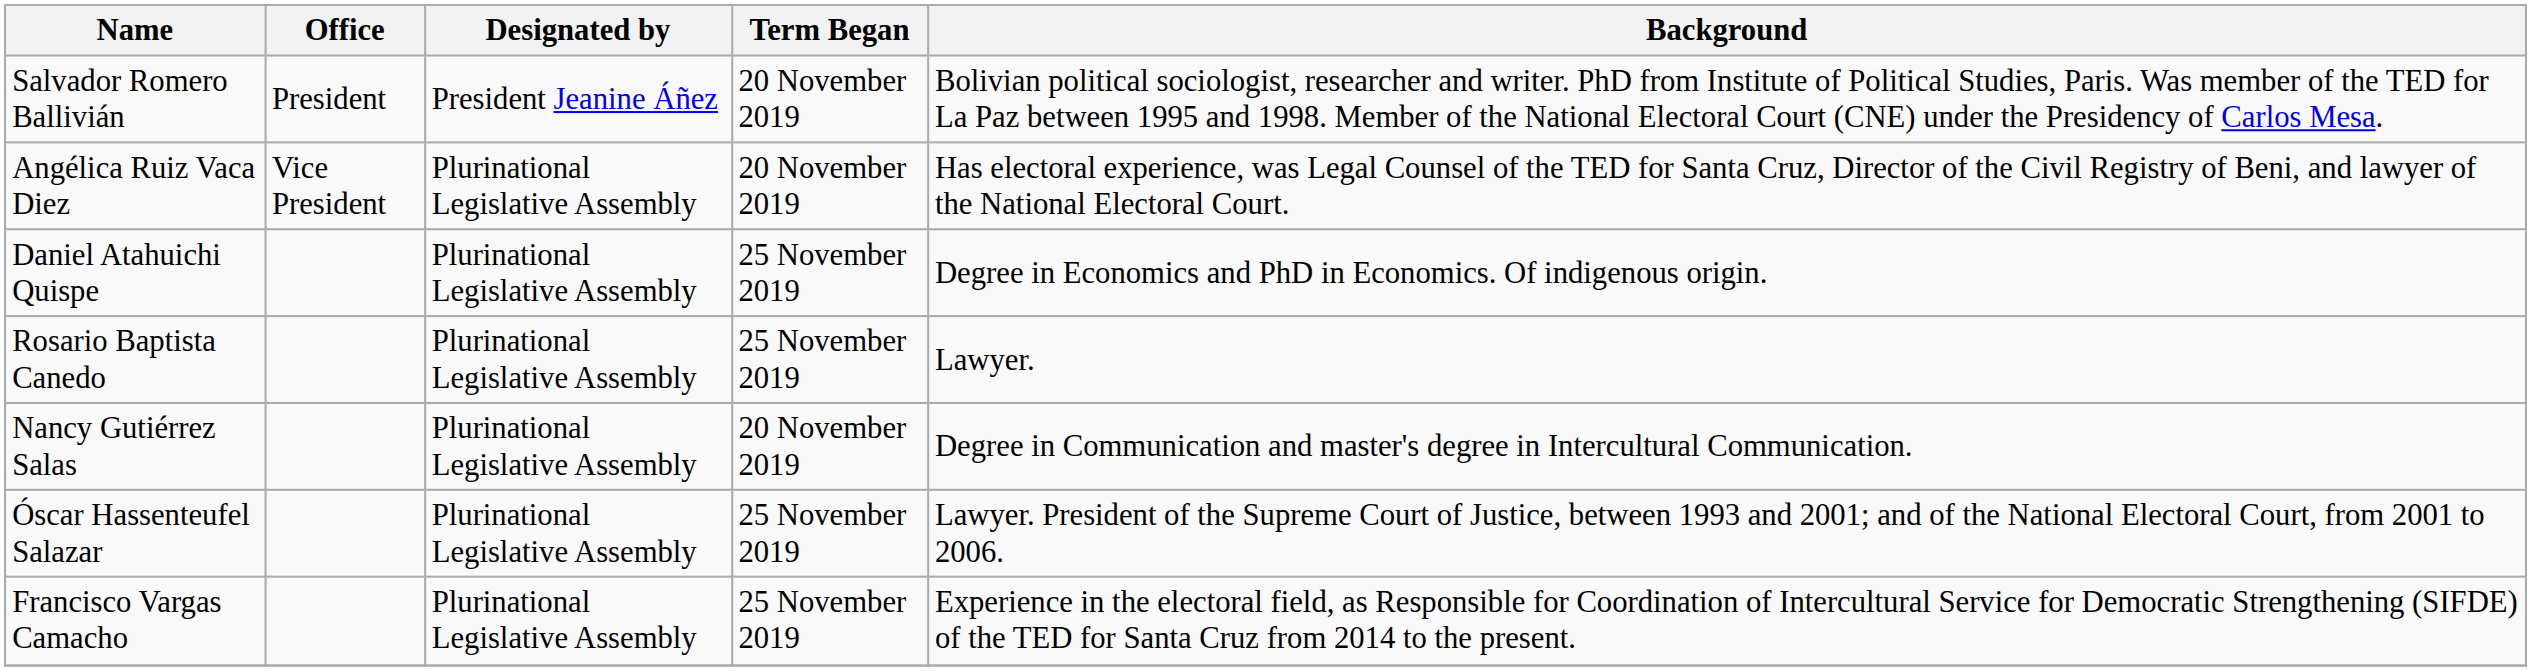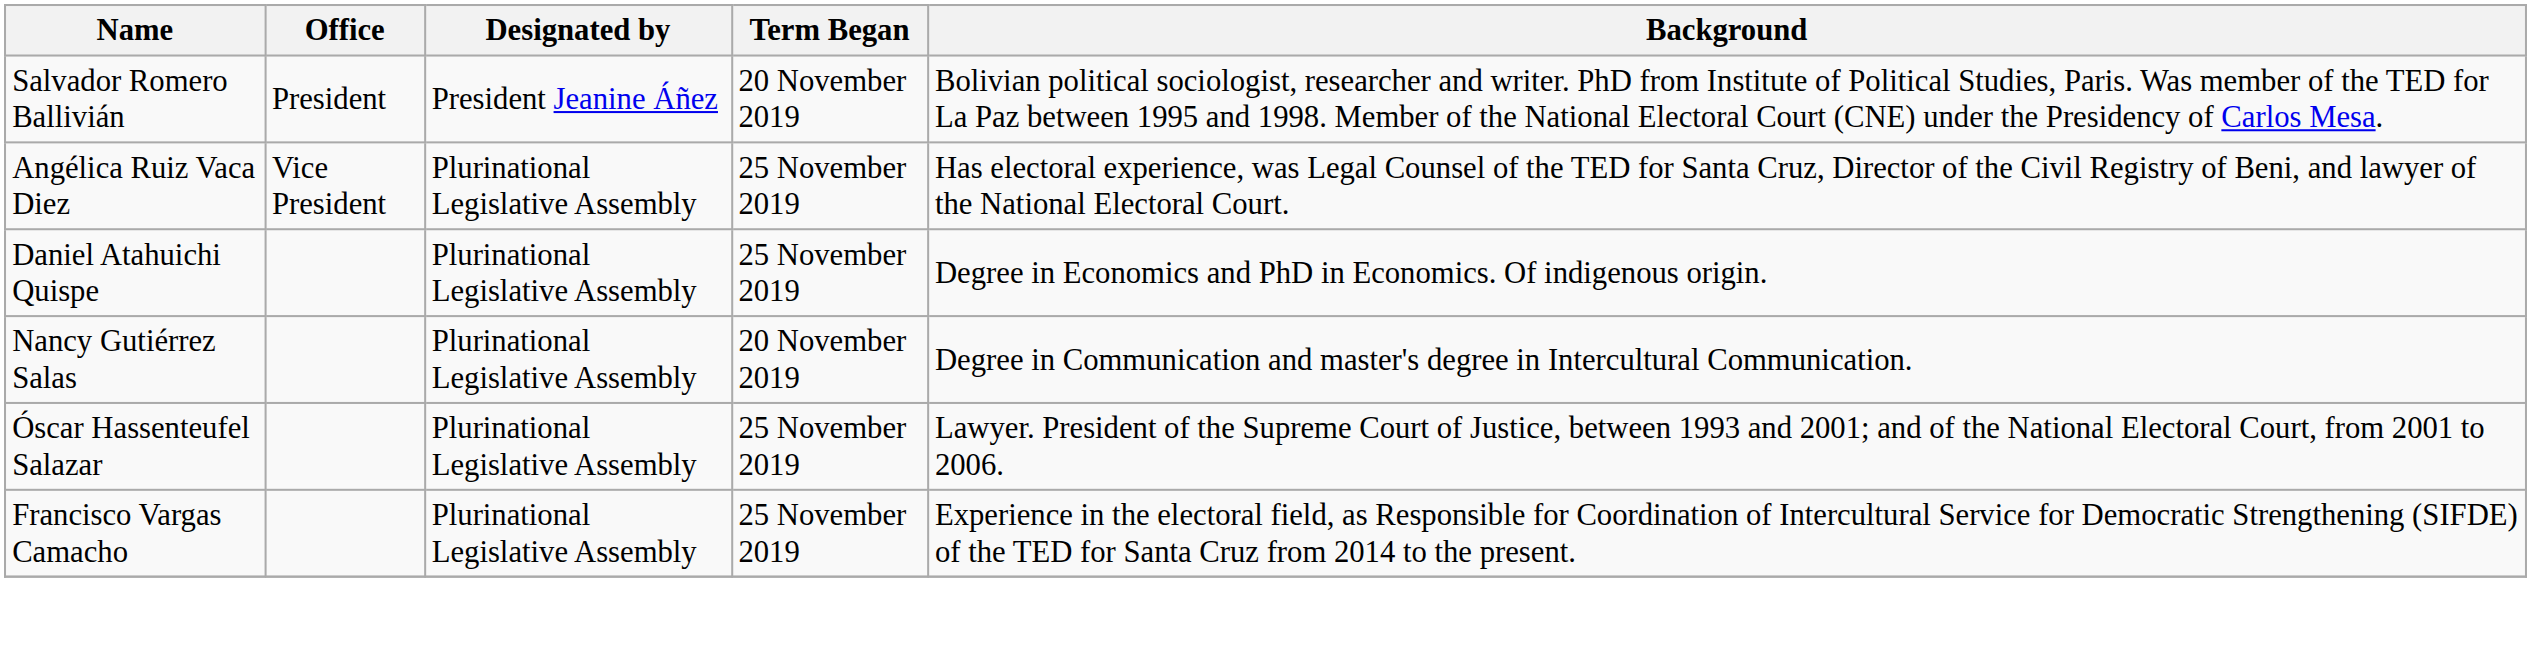Angélica Ruiz Vaca Diez | Term Began: 20 November 2019 -> 25 November 2019
- row: Rosario Baptista Canedo | Plurinational Legislative Assembly | 25 November 2019 | Lawyer.
